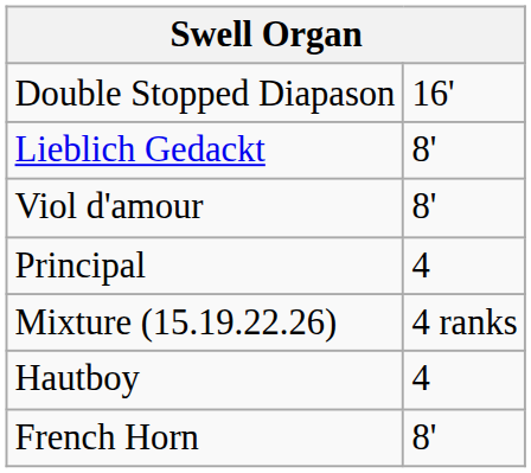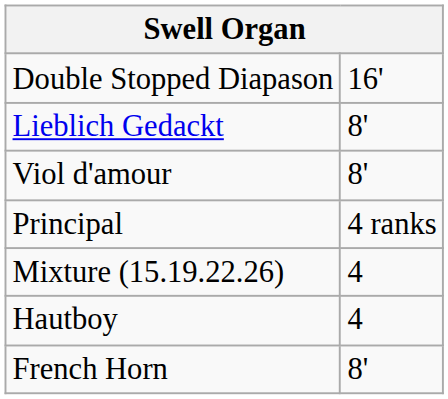Principal | column 2: 4 -> 4 ranks
Mixture (15.19.22.26) | column 2: 4 ranks -> 4
